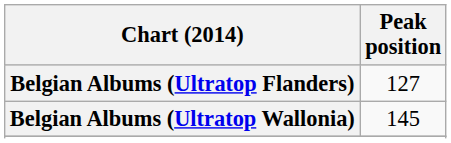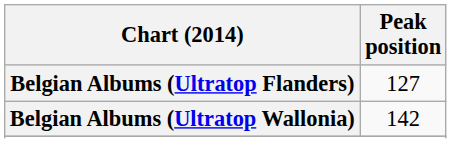Belgian Albums (Ultratop Wallonia) | Peak position: 145 -> 142
